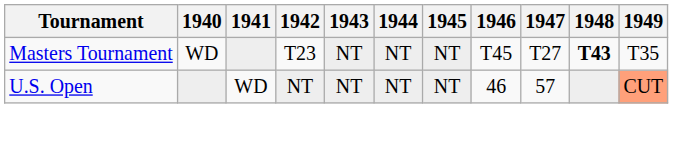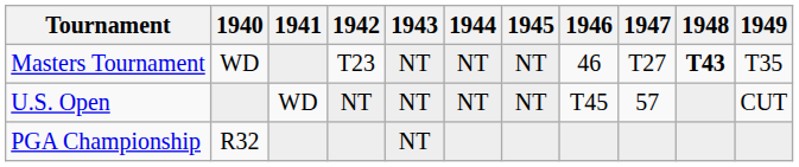Masters Tournament | 1946: T45 -> 46
U.S. Open | 1946: 46 -> T45
U.S. Open | 1949: lightsalmon background -> no background
+ row: PGA Championship | R32 | NT
